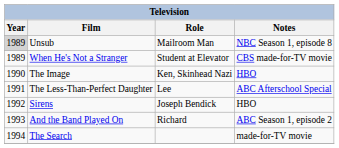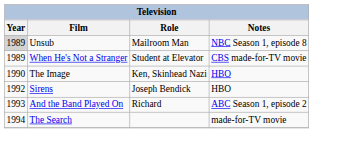- row: 1991 | The Less-Than-Perfect Daughter | Lee | ABC Afterschool Special
